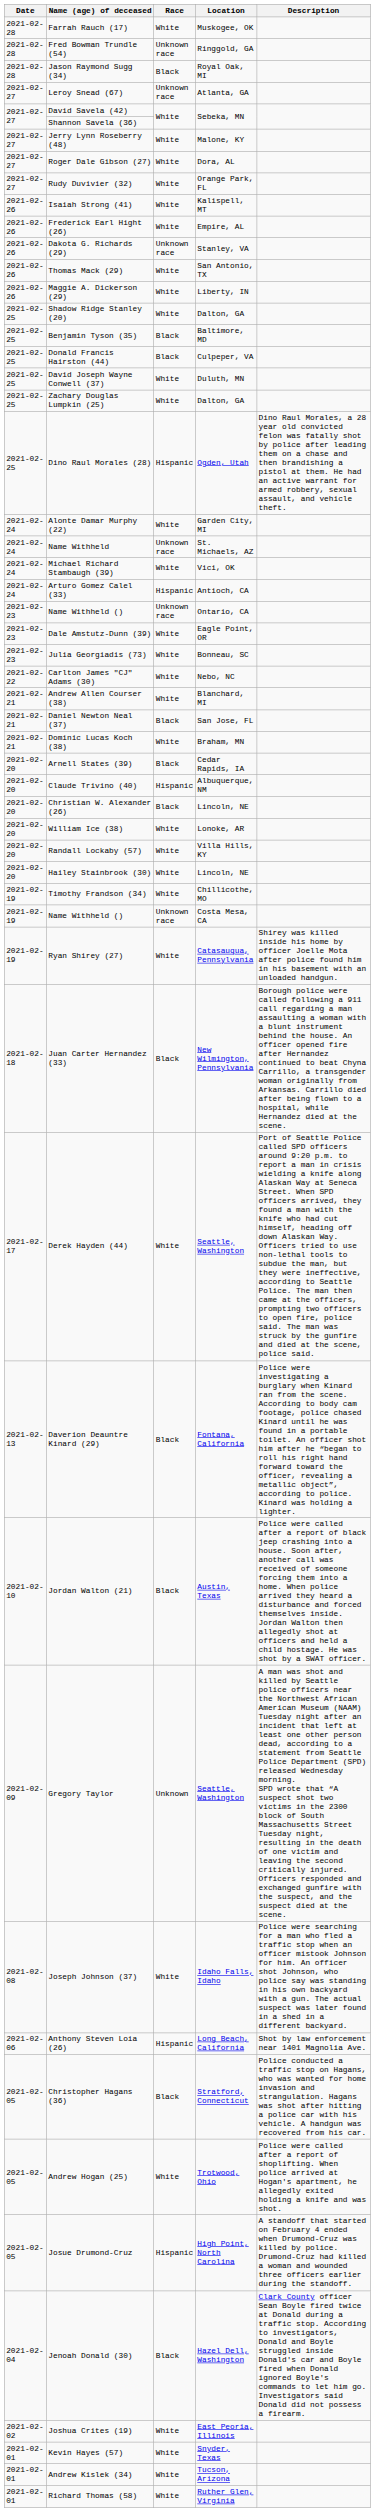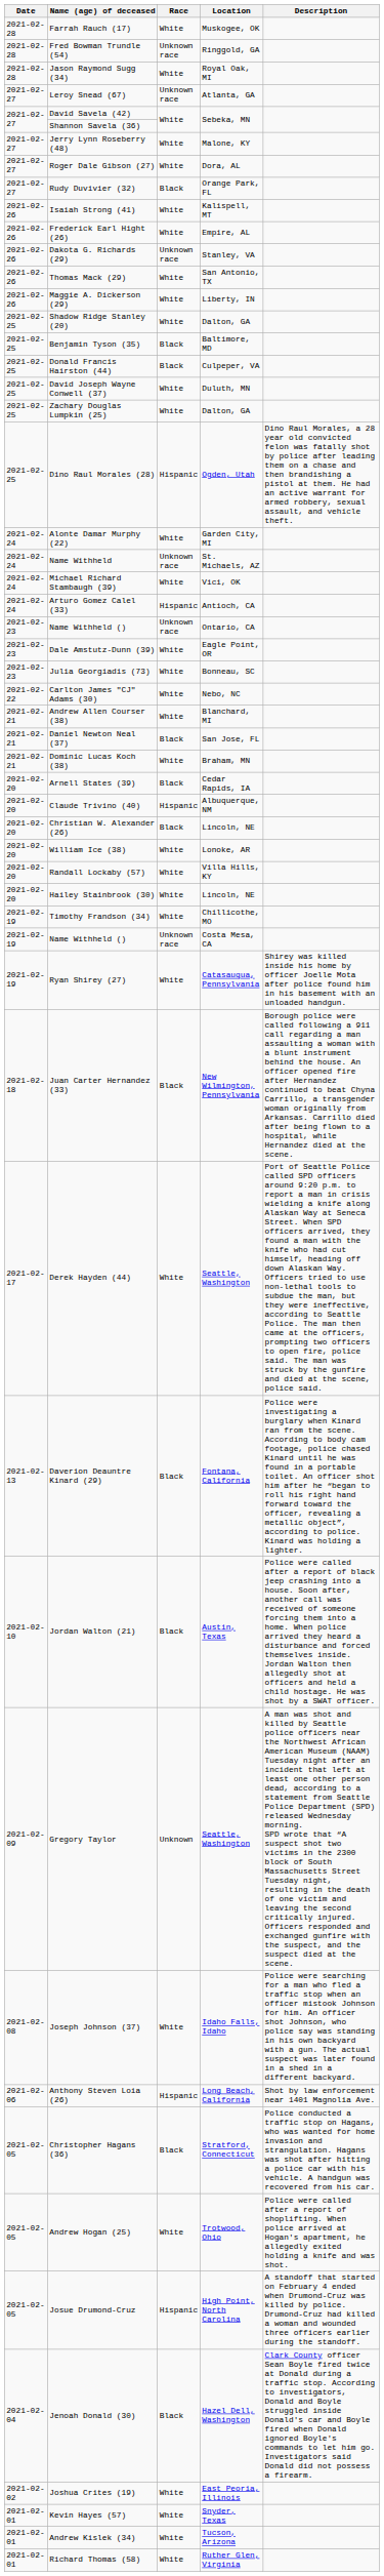Jason Raymond Sugg (34) | Race: Black -> White
Rudy Duvivier (32) | Race: White -> Black
